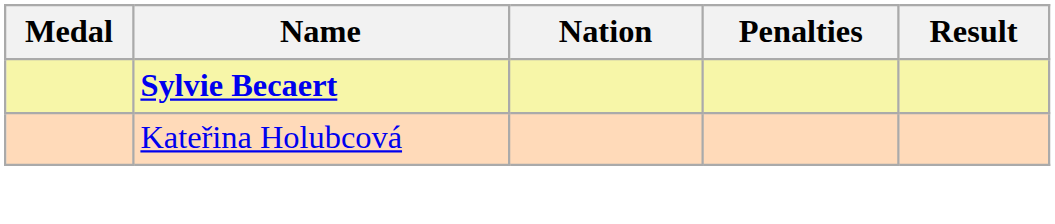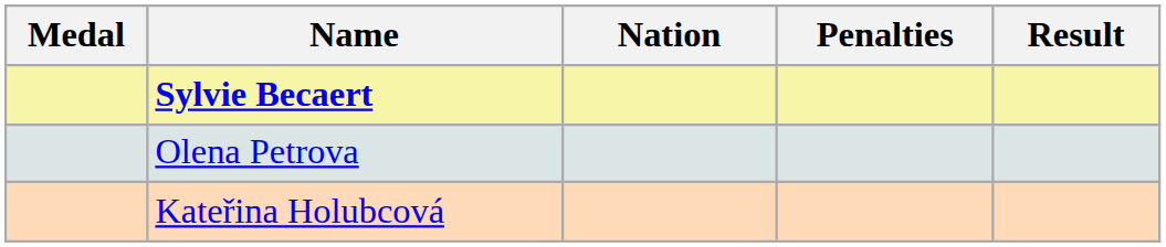+ row: Olena Petrova
